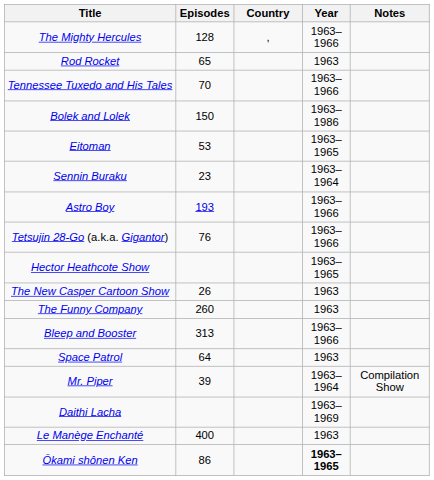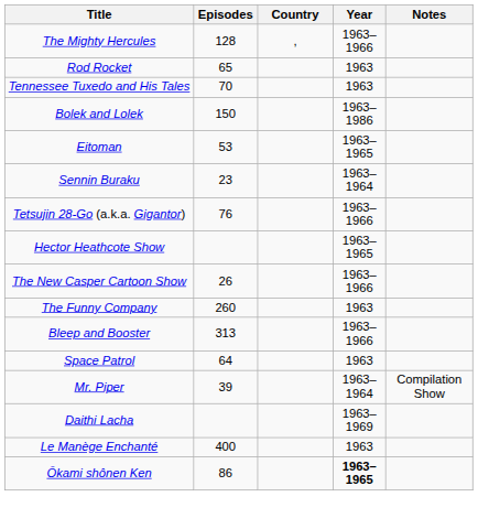Tennessee Tuxedo and His Tales | Year: 1963–1966 -> 1963
- row: Astro Boy | 193 | 1963–1966
The New Casper Cartoon Show | Year: 1963 -> 1963–1966
